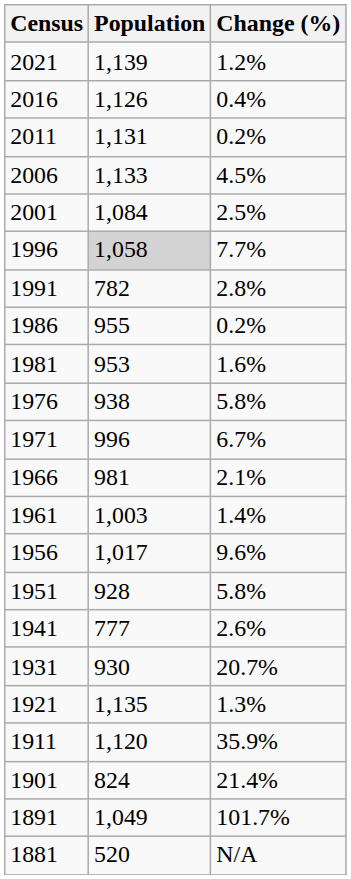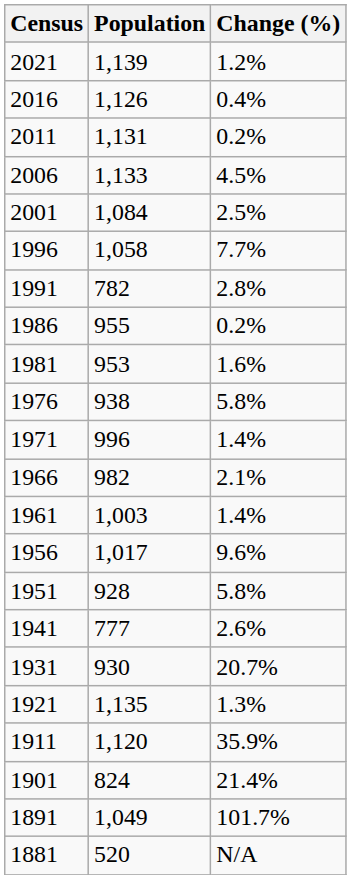1996 | Population: lightgrey background -> no background
1971 | Change (%): 6.7% -> 1.4%
1966 | Population: 981 -> 982
